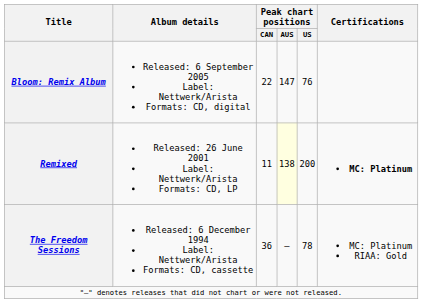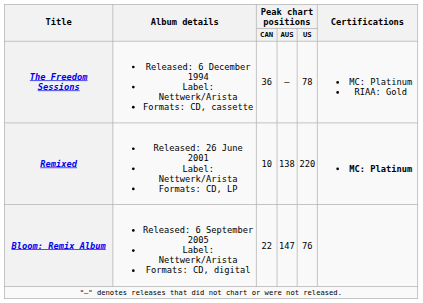rows swapped: The Freedom Sessions <-> Bloom: Remix Album
Remixed | Peak chart positions / CAN: 11 -> 10
Remixed | Peak chart positions / AUS: lightyellow background -> no background
Remixed | Peak chart positions / US: 200 -> 220
